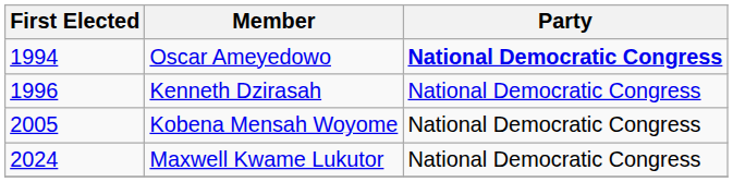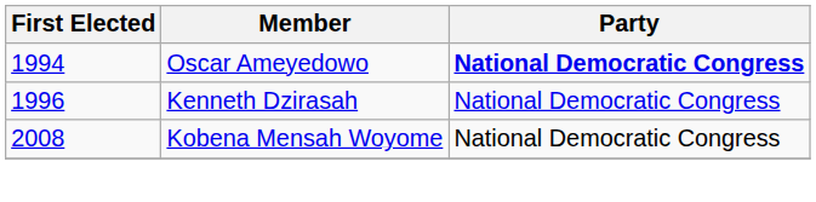Kobena Mensah Woyome | First Elected: 2005 -> 2008
- row: 2024 | Maxwell Kwame Lukutor | National Democratic Congress
